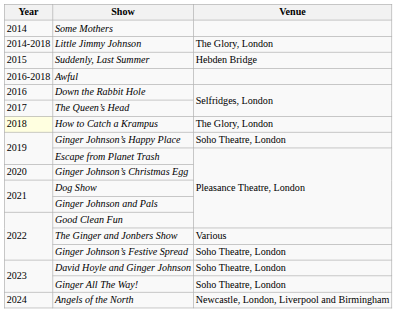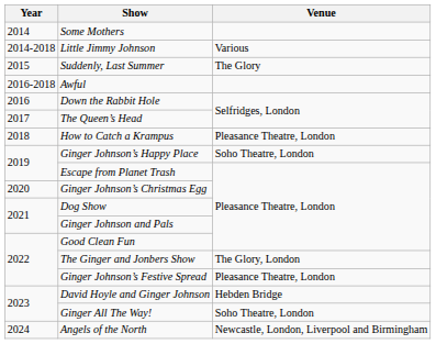Little Jimmy Johnson | Venue: The Glory, London -> Various
Suddenly, Last Summer | Venue: Hebden Bridge -> The Glory
How to Catch a Krampus | Year: lightyellow background -> no background
How to Catch a Krampus | Venue: The Glory, London -> Pleasance Theatre, London
The Ginger and Jonbers Show | Venue: Various -> The Glory, London
Ginger Johnson’s Festive Spread | Venue: Soho Theatre, London -> Pleasance Theatre, London
David Hoyle and Ginger Johnson | Venue: Soho Theatre, London -> Hebden Bridge
